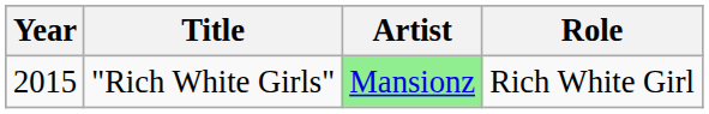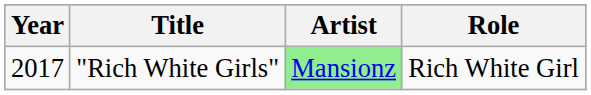"Rich White Girls" | Year: 2015 -> 2017
